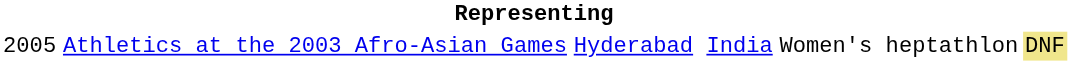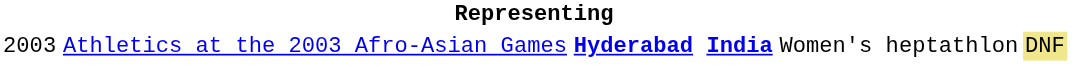Athletics at the 2003 Afro-Asian Games | column 1: 2005 -> 2003
Athletics at the 2003 Afro-Asian Games | column 3: normal -> bold
